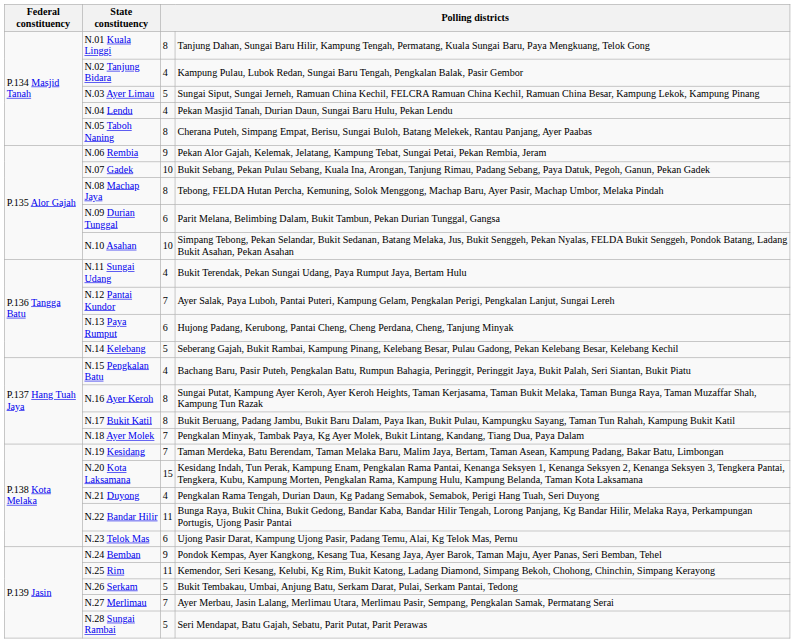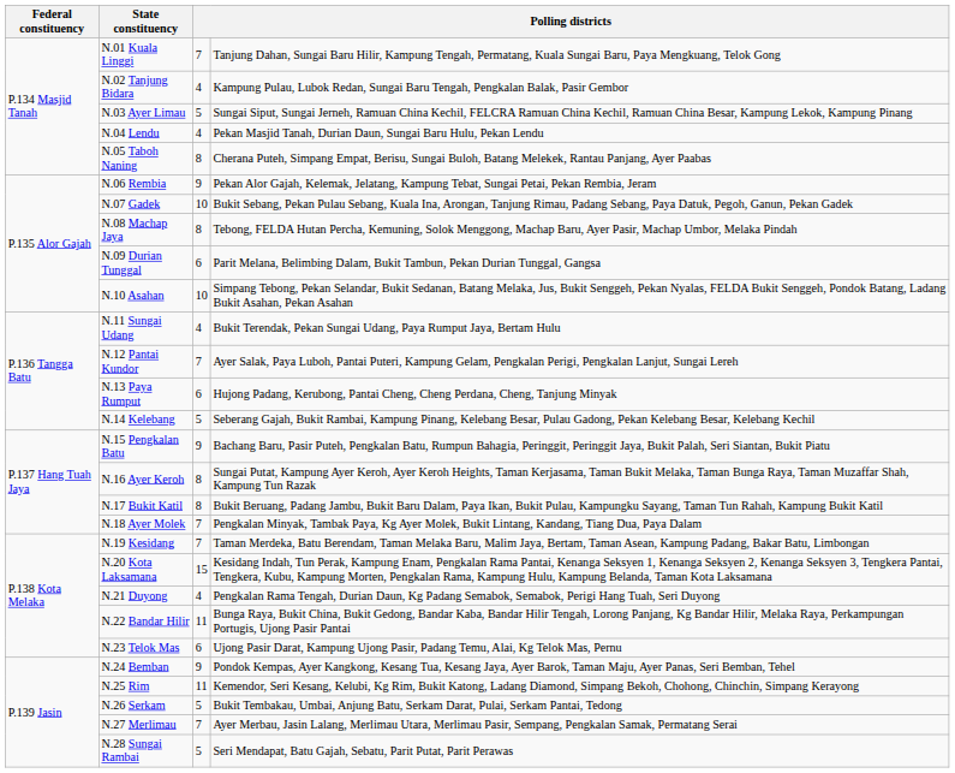N.01 Kuala Linggi | column 3: 8 -> 7
N.15 Pengkalan Batu | column 3: 4 -> 9
